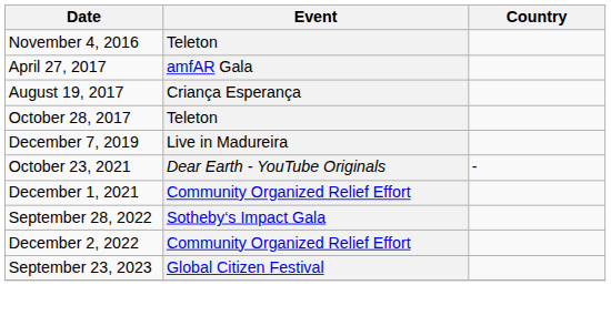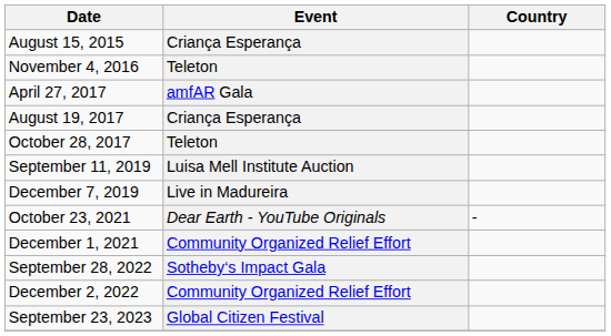+ row: August 15, 2015 | Criança Esperança
+ row: September 11, 2019 | Luisa Mell Institute Auction
